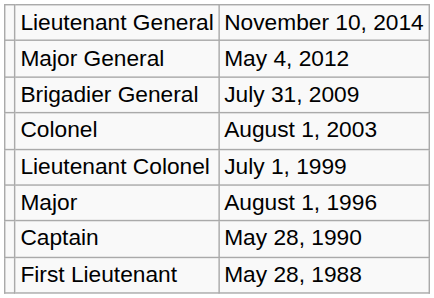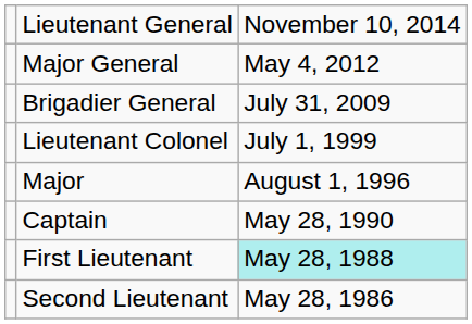- row: Colonel | August 1, 2003
First Lieutenant | column 3: no background -> paleturquoise background
+ row: Second Lieutenant | May 28, 1986
